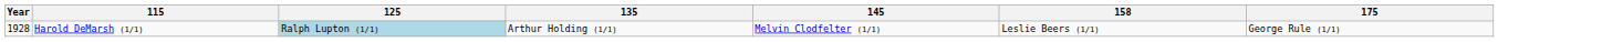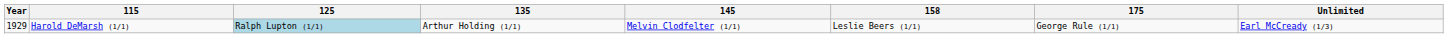+ column: Unlimited | Earl McCready (1/3)
Harold DeMarsh (1/1) | Year: 1928 -> 1929
